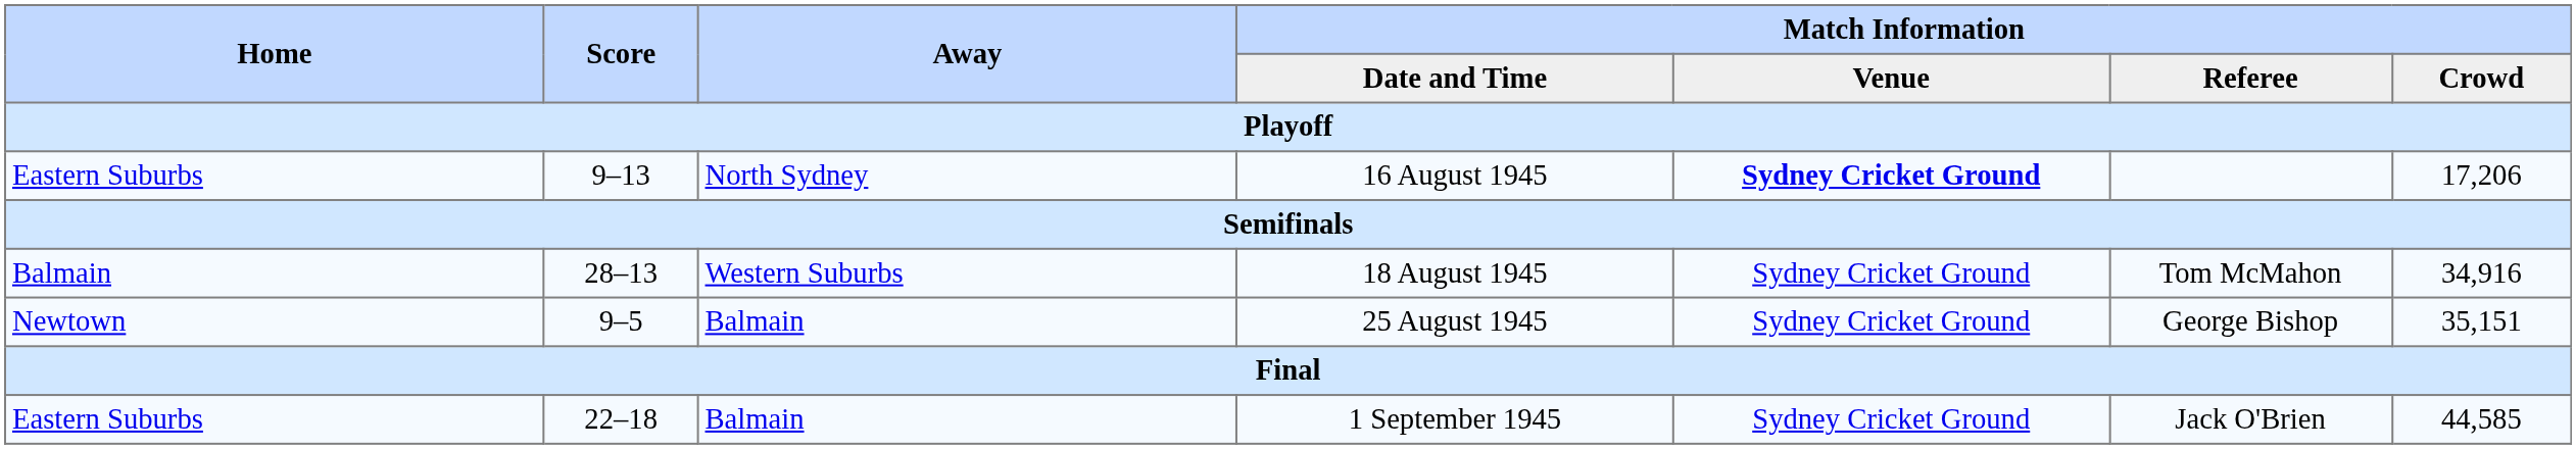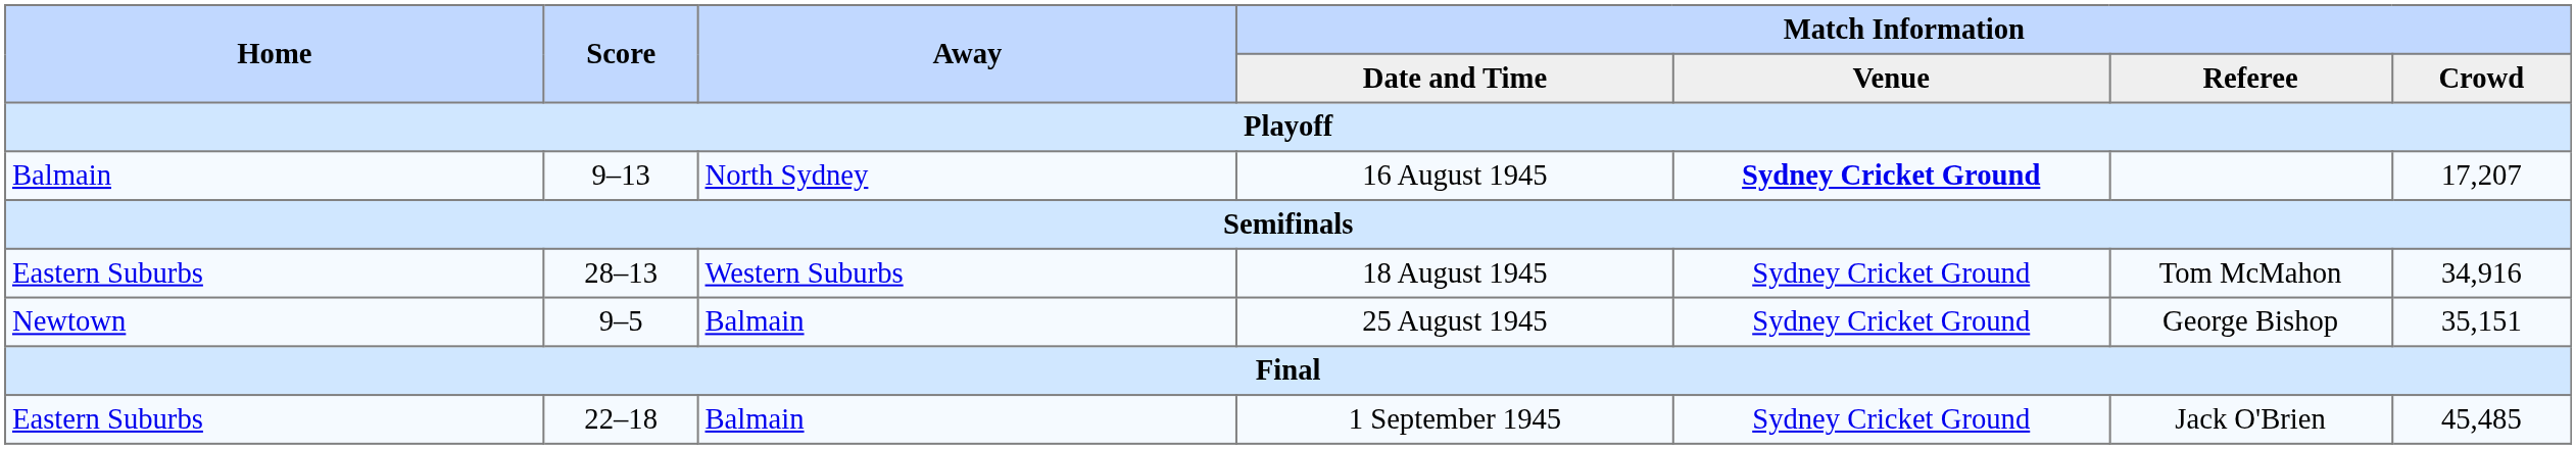16 August 1945 | Home: Eastern Suburbs -> Balmain
16 August 1945 | Match Information / Crowd: 17,206 -> 17,207
18 August 1945 | Home: Balmain -> Eastern Suburbs
1 September 1945 | Match Information / Crowd: 44,585 -> 45,485
